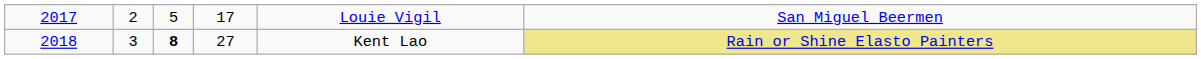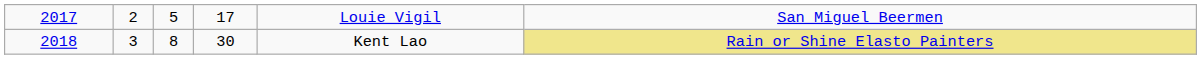2018 | column 3: bold -> normal
2018 | column 4: 27 -> 30
